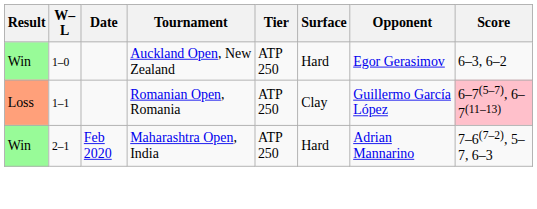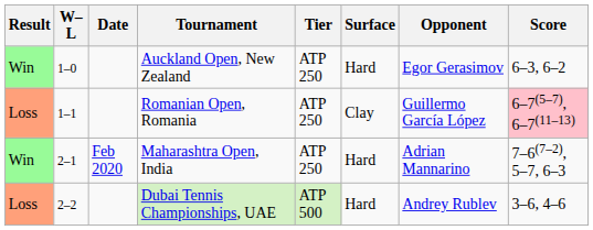+ row: Loss | 2–2 | Dubai Tennis Championships, UAE | ATP 500 | Hard | Andrey Rublev | 3–6, 4–6
